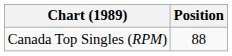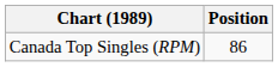Canada Top Singles (RPM) | Position: 88 -> 86
